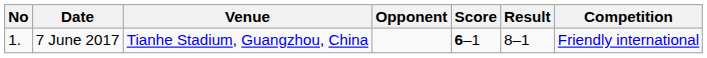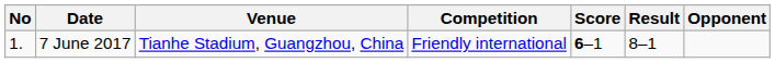columns swapped: Opponent <-> Competition
